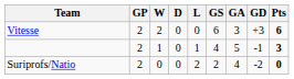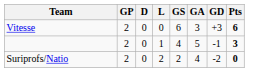- column: W | 2 | 1 | 0
